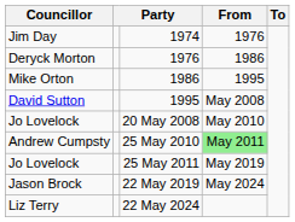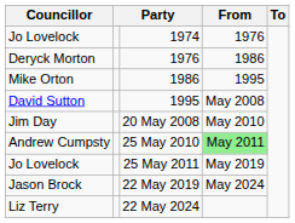1974 | Councillor: Jim Day -> Jo Lovelock
20 May 2008 | Councillor: Jo Lovelock -> Jim Day
